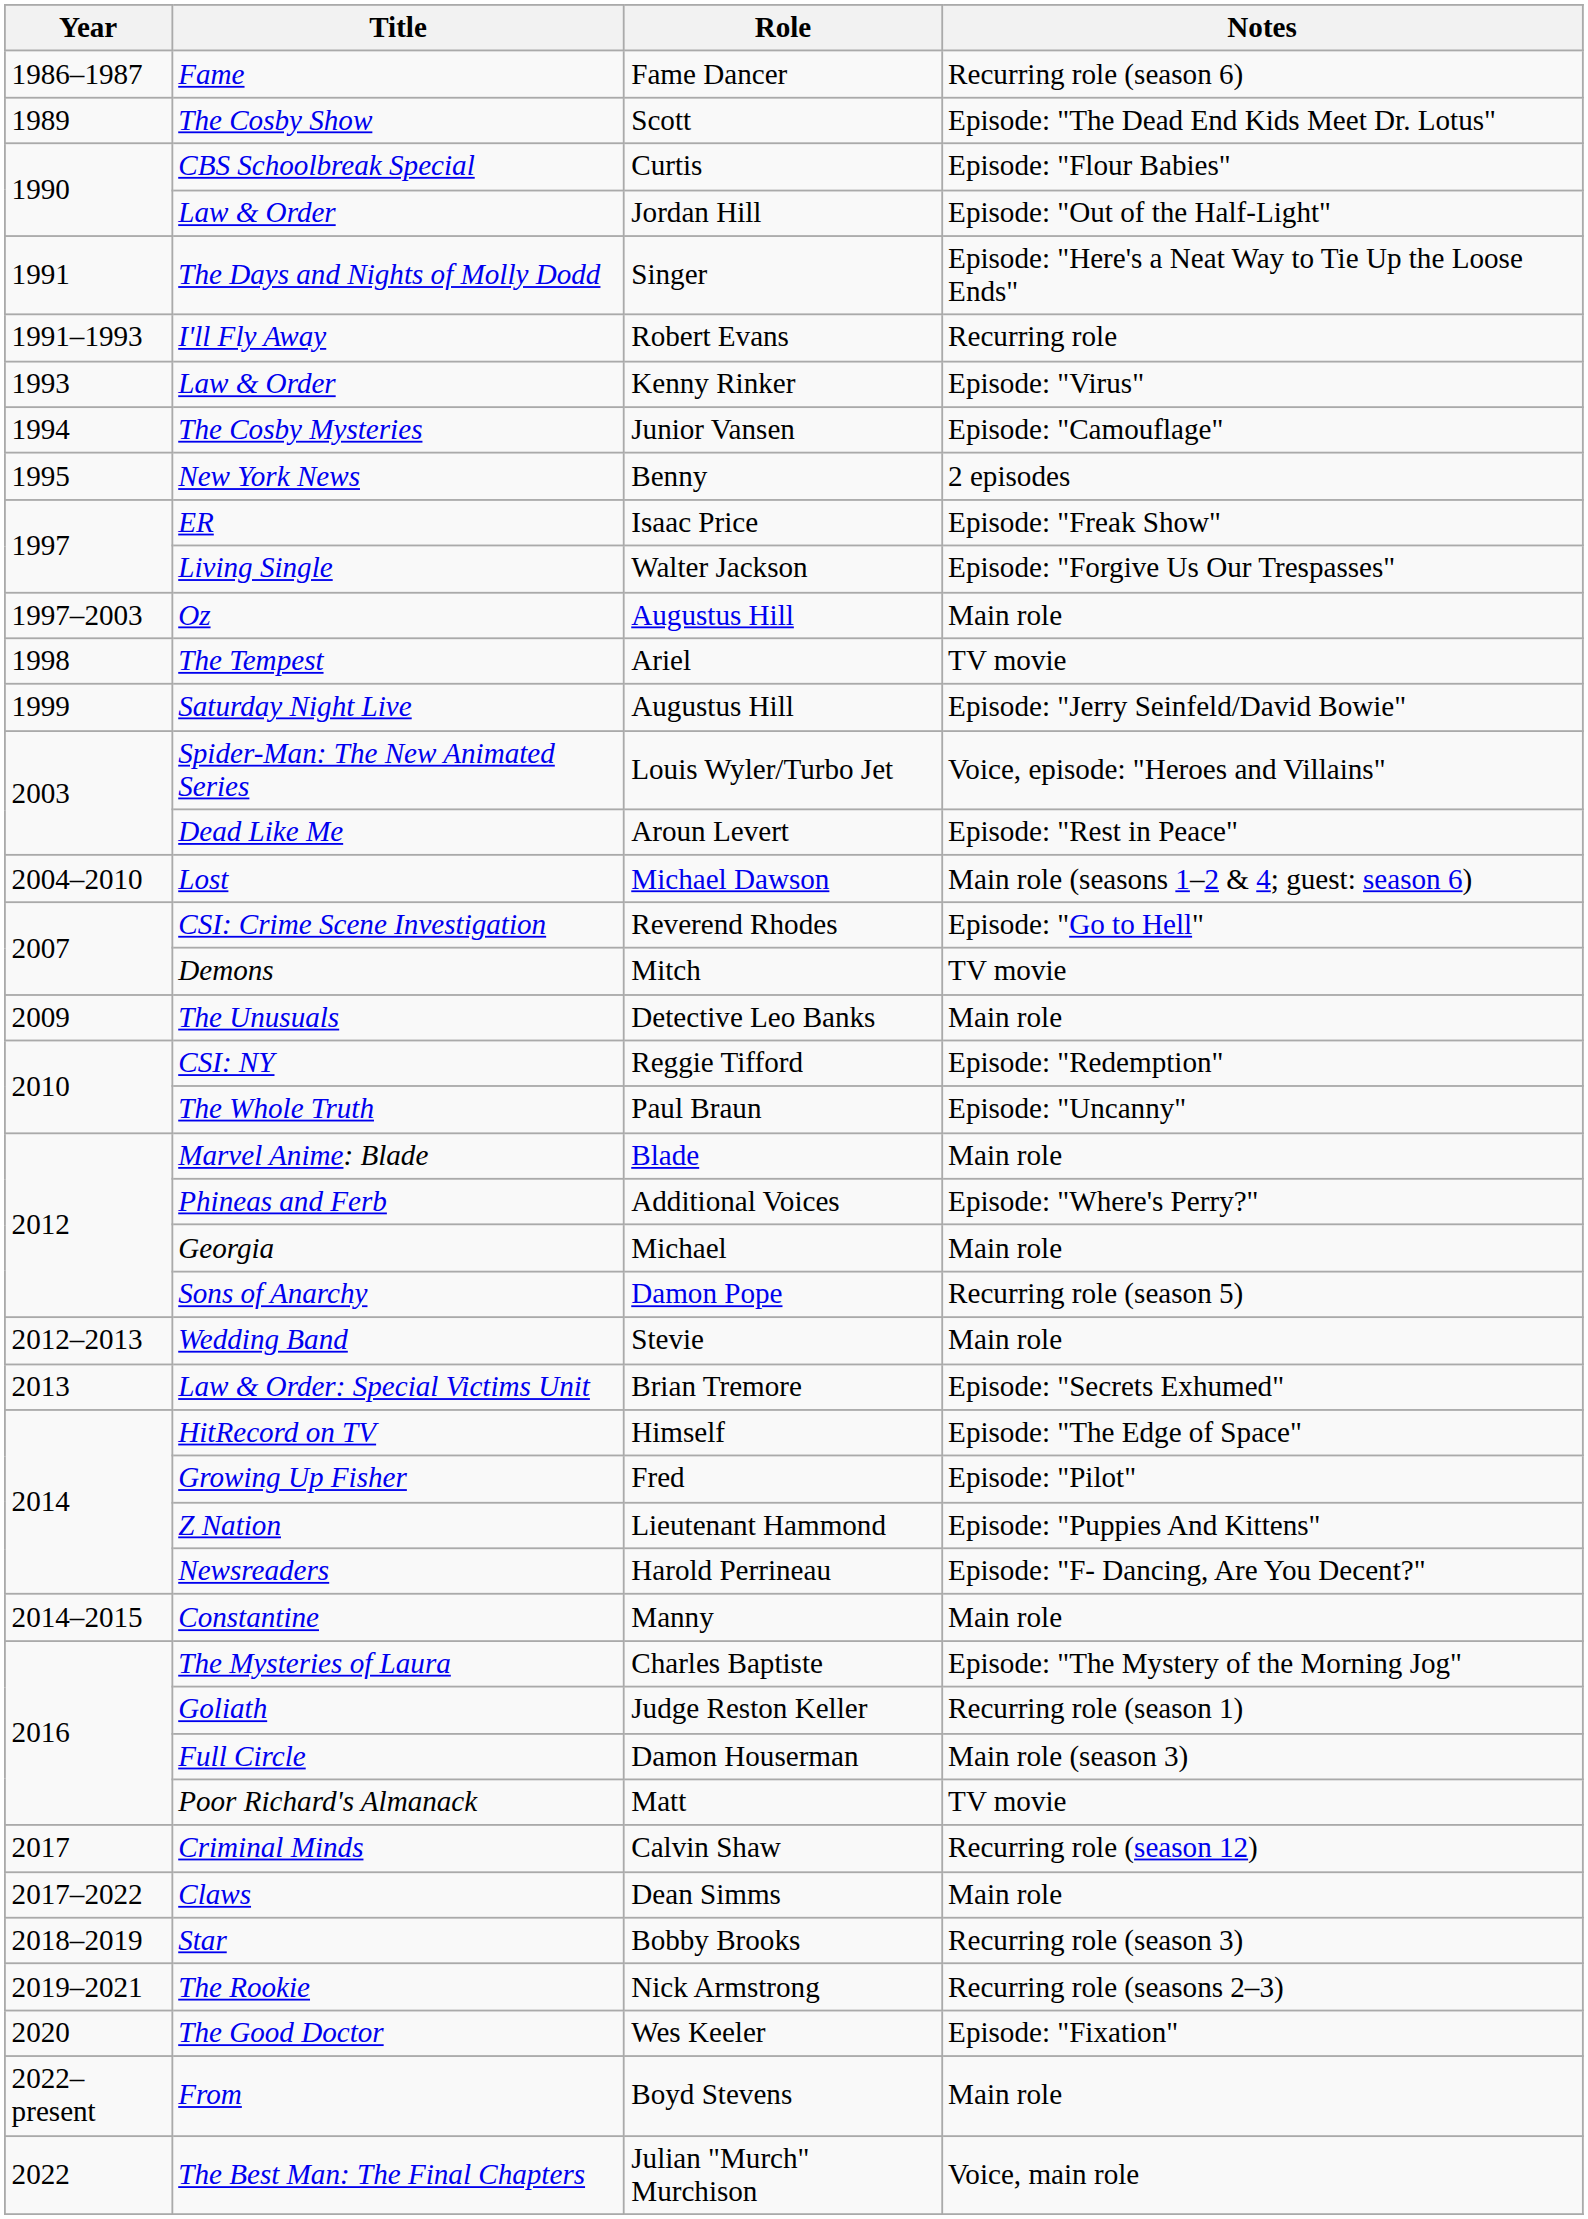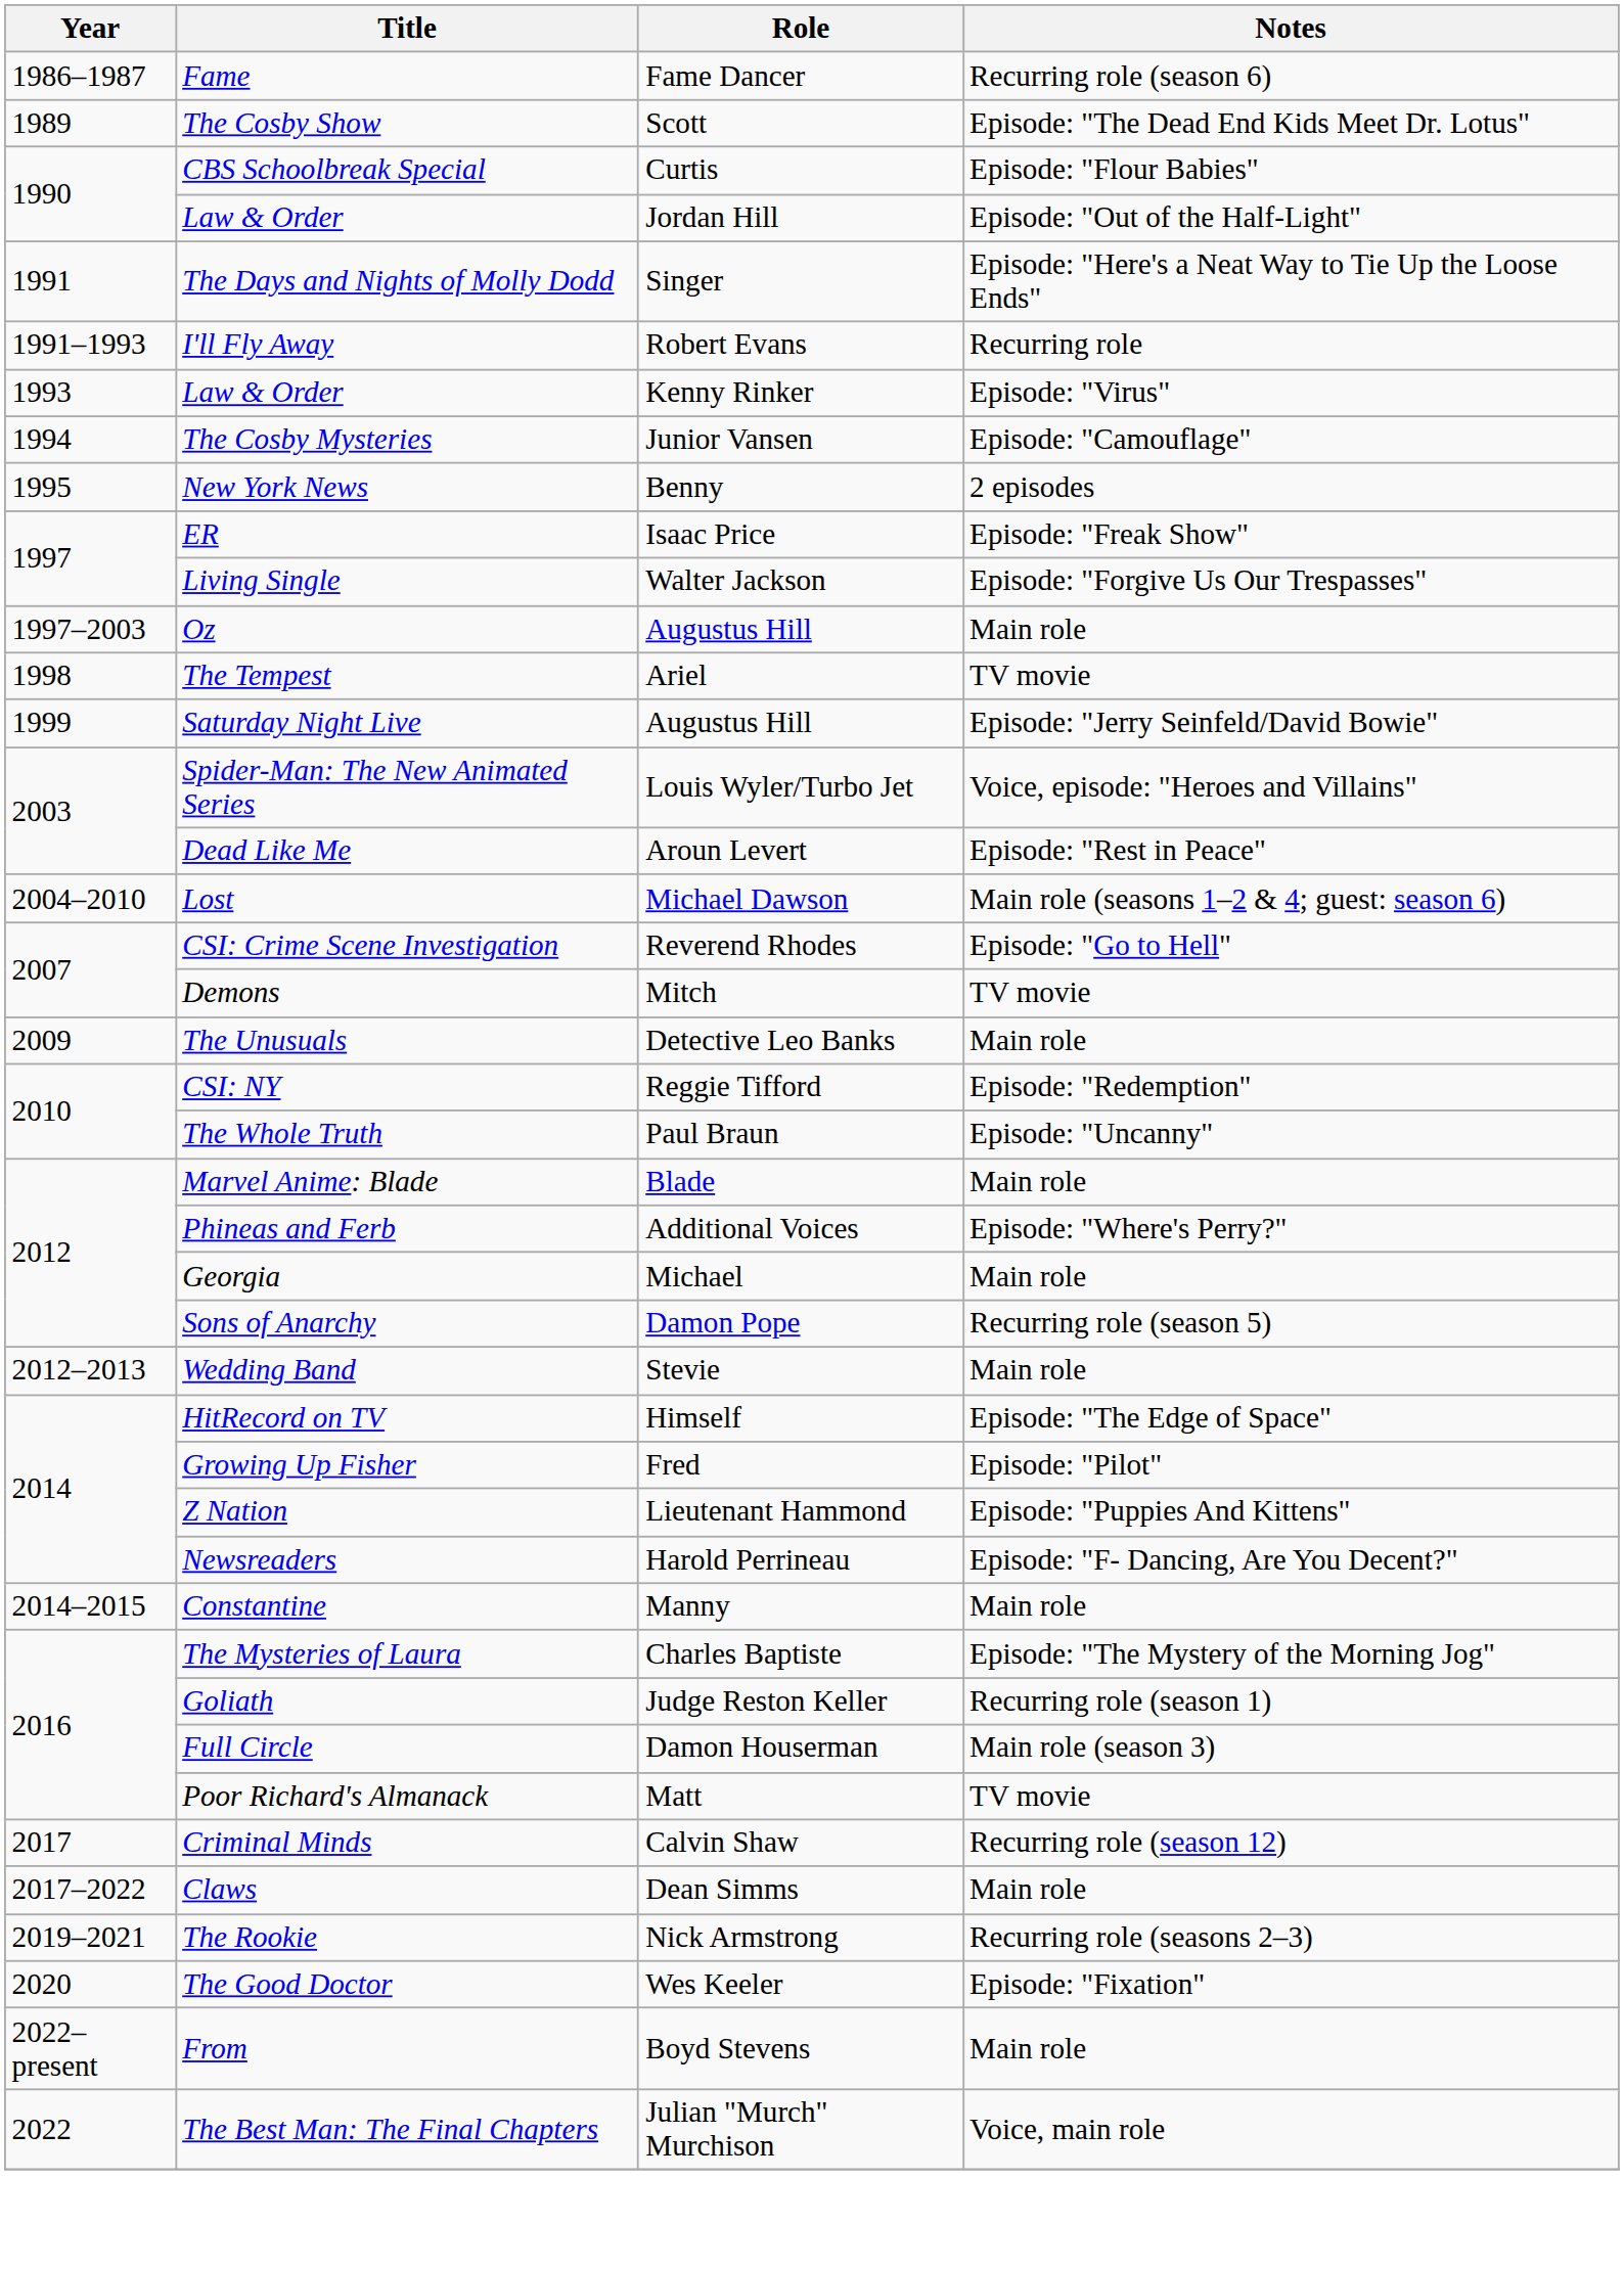- row: 2013 | Law & Order: Special Victims Unit | Brian Tremore | Episode: "Secrets Exhumed"
- row: 2018–2019 | Star | Bobby Brooks | Recurring role (season 3)
